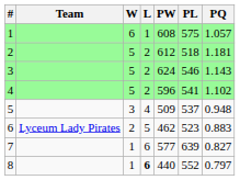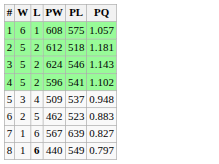- column: Team | Lyceum Lady Pirates
7 | PW: 577 -> 567
8 | PL: 552 -> 549
